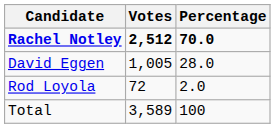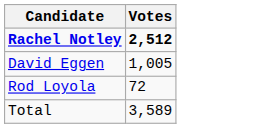- column: Percentage | 70.0 | 28.0 | 2.0 | 100
